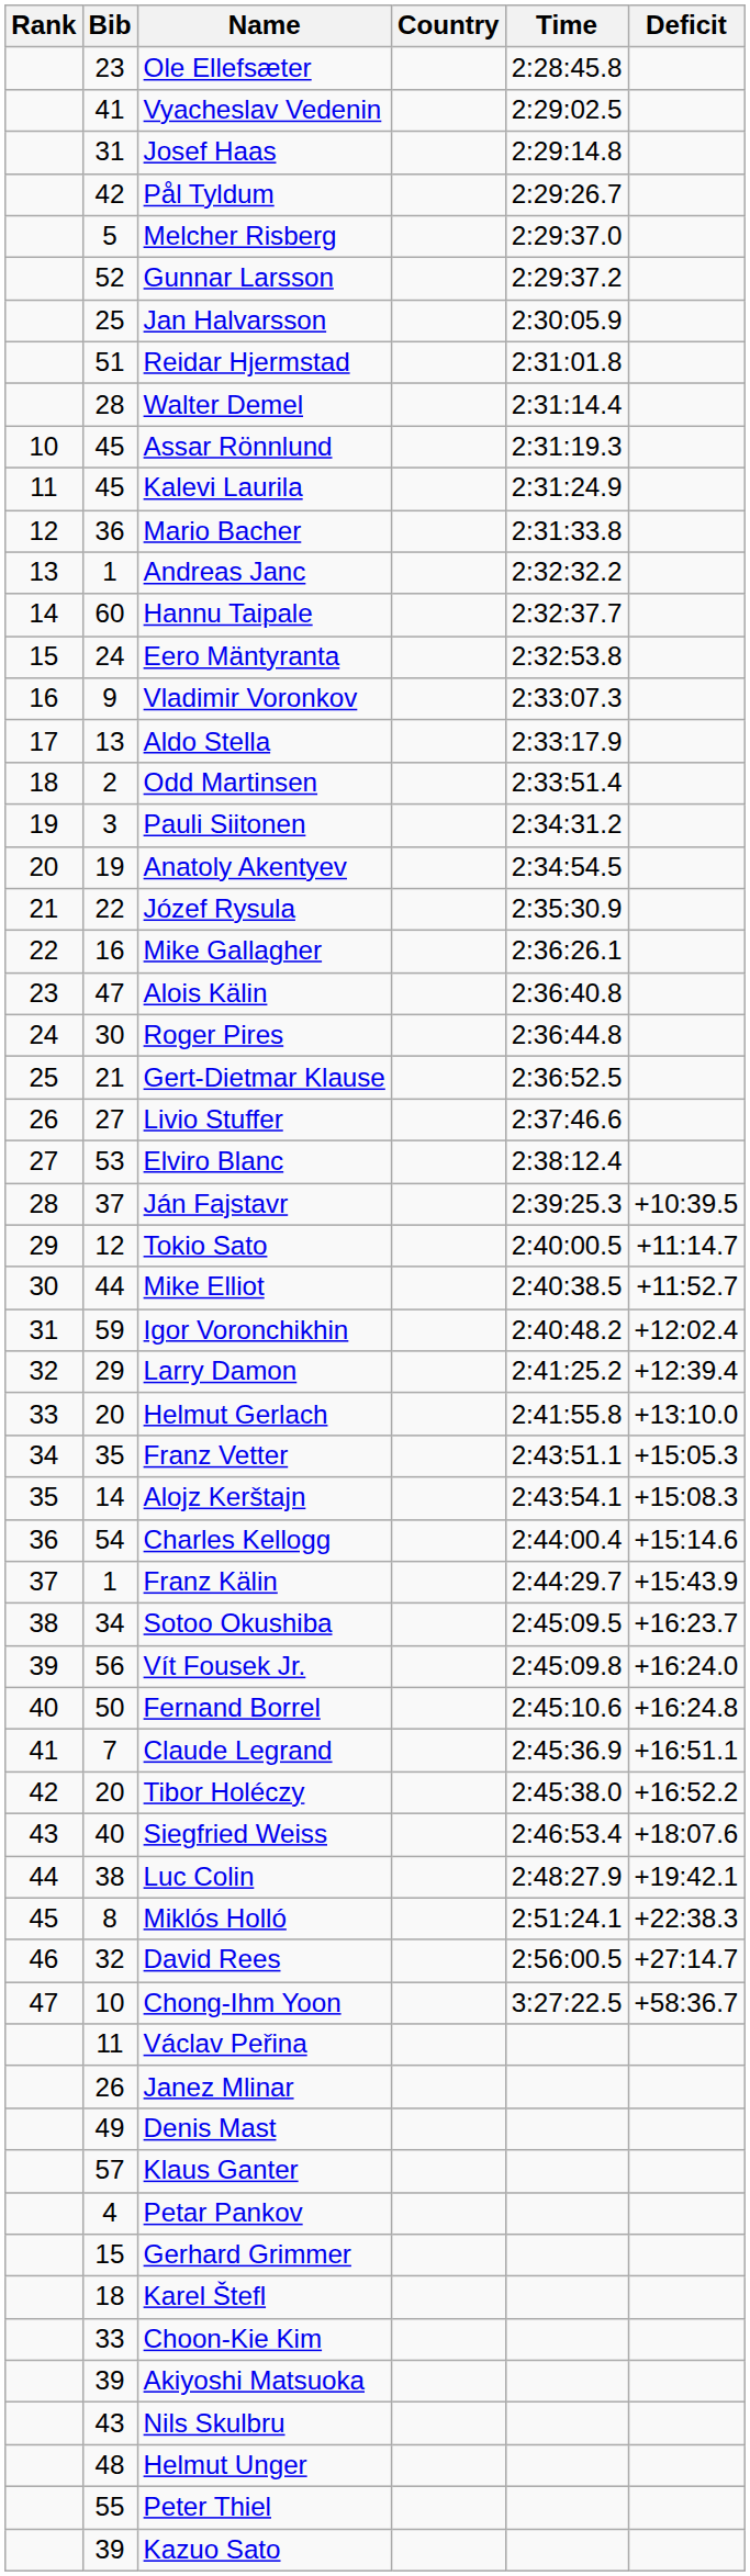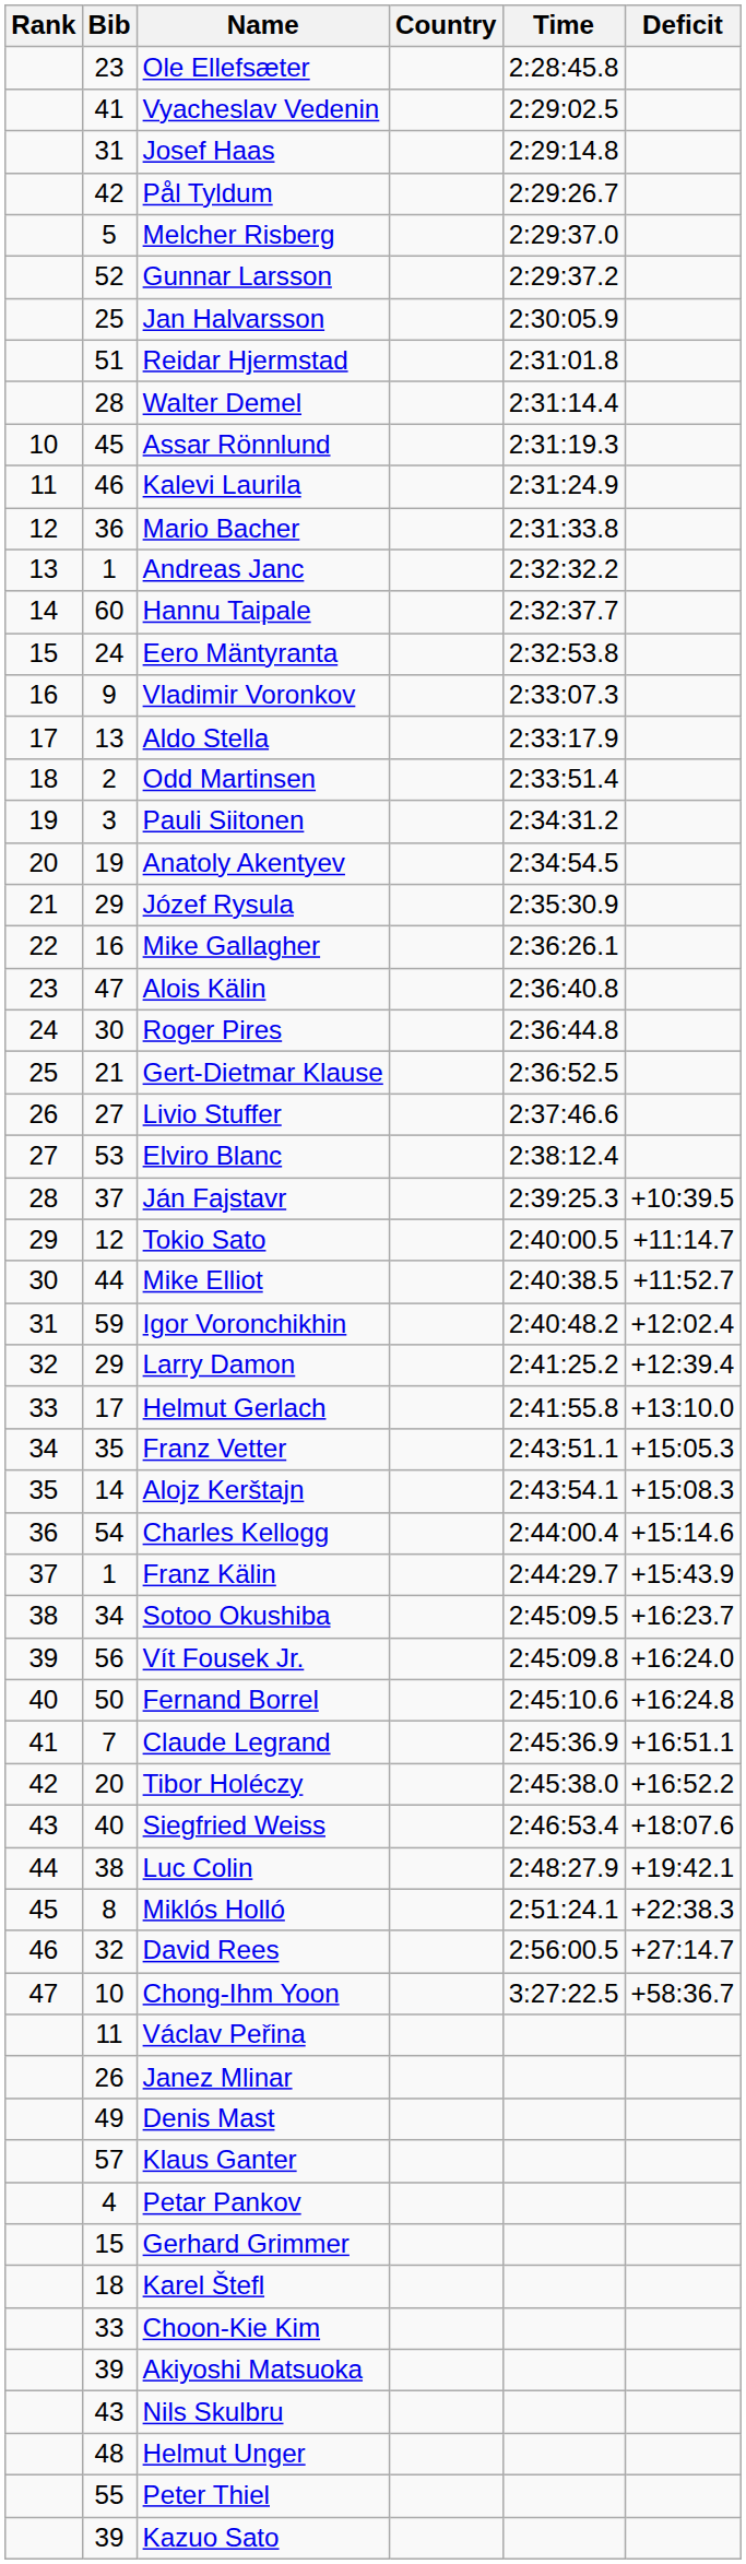Kalevi Laurila | Bib: 45 -> 46
Józef Rysula | Bib: 22 -> 29
Helmut Gerlach | Bib: 20 -> 17
